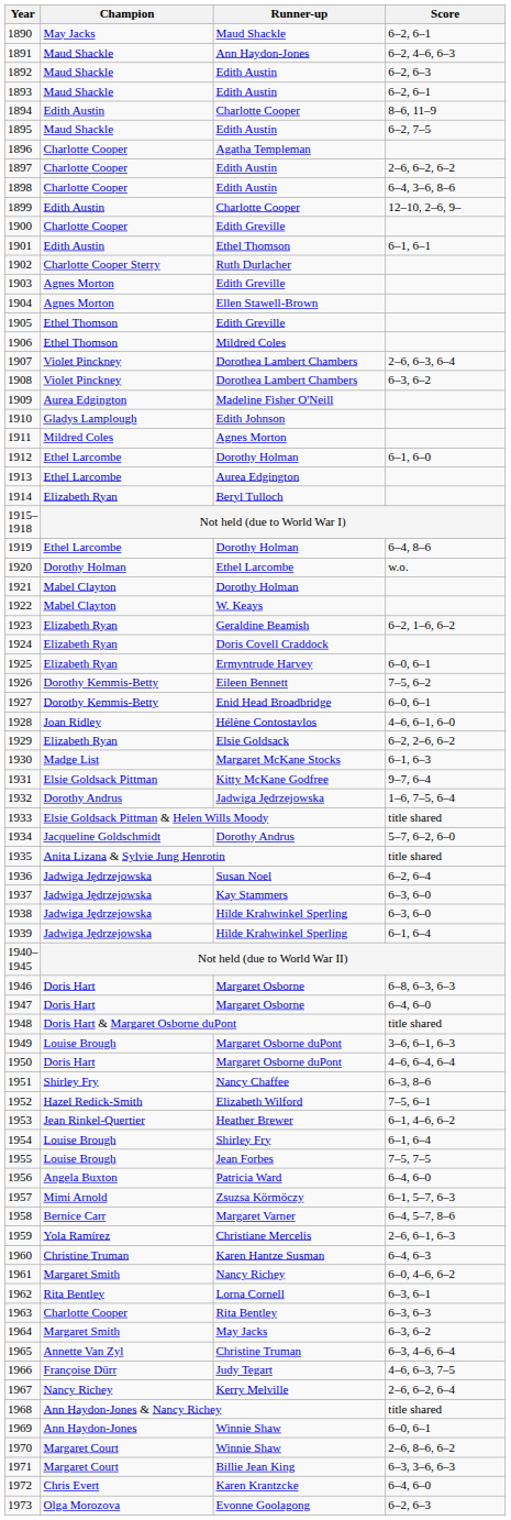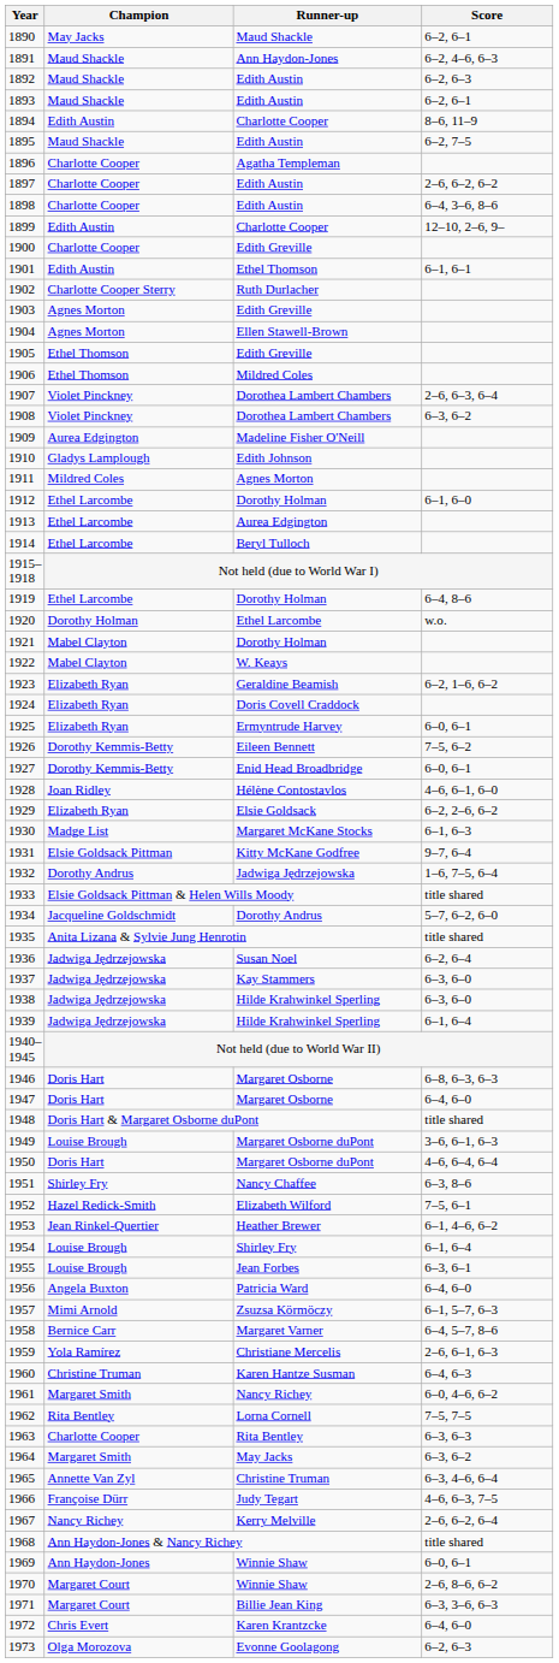1914 | Champion: Elizabeth Ryan -> Ethel Larcombe
1955 | Score: 7–5, 7–5 -> 6–3, 6–1
1962 | Score: 6–3, 6–1 -> 7–5, 7–5
